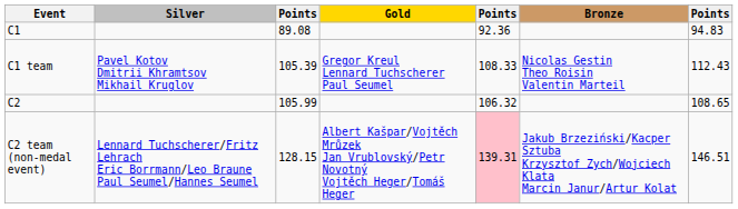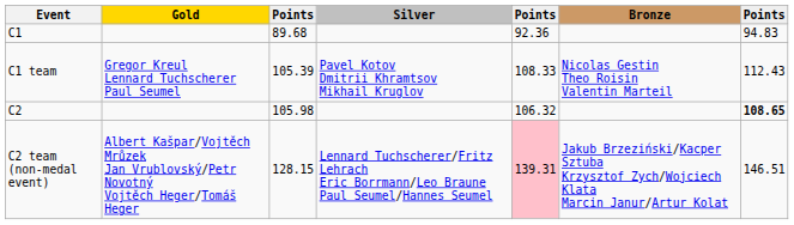columns swapped: Gold <-> Silver
C1 | column 3: 89.08 -> 89.68
C2 | column 3: 105.99 -> 105.98
C2 | column 7: normal -> bold
